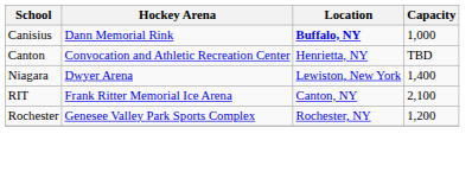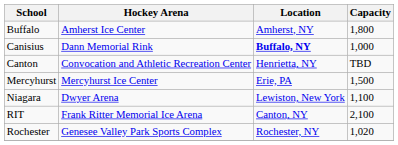+ row: Buffalo | Amherst Ice Center | Amherst, NY | 1,800
+ row: Mercyhurst | Mercyhurst Ice Center | Erie, PA | 1,500
Niagara | Capacity: 1,400 -> 1,100
Rochester | Capacity: 1,200 -> 1,020
